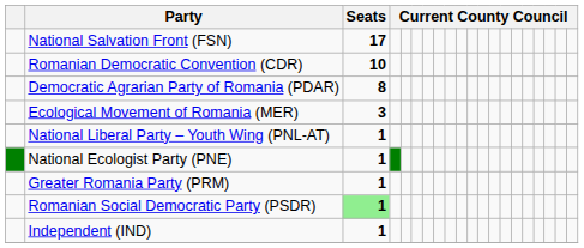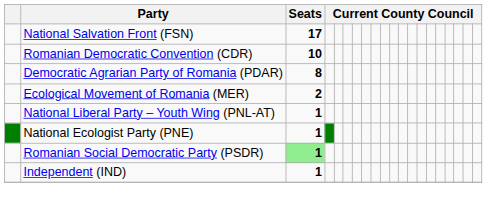Ecological Movement of Romania (MER) | Seats: 3 -> 2
- row: Greater Romania Party (PRM) | 1
